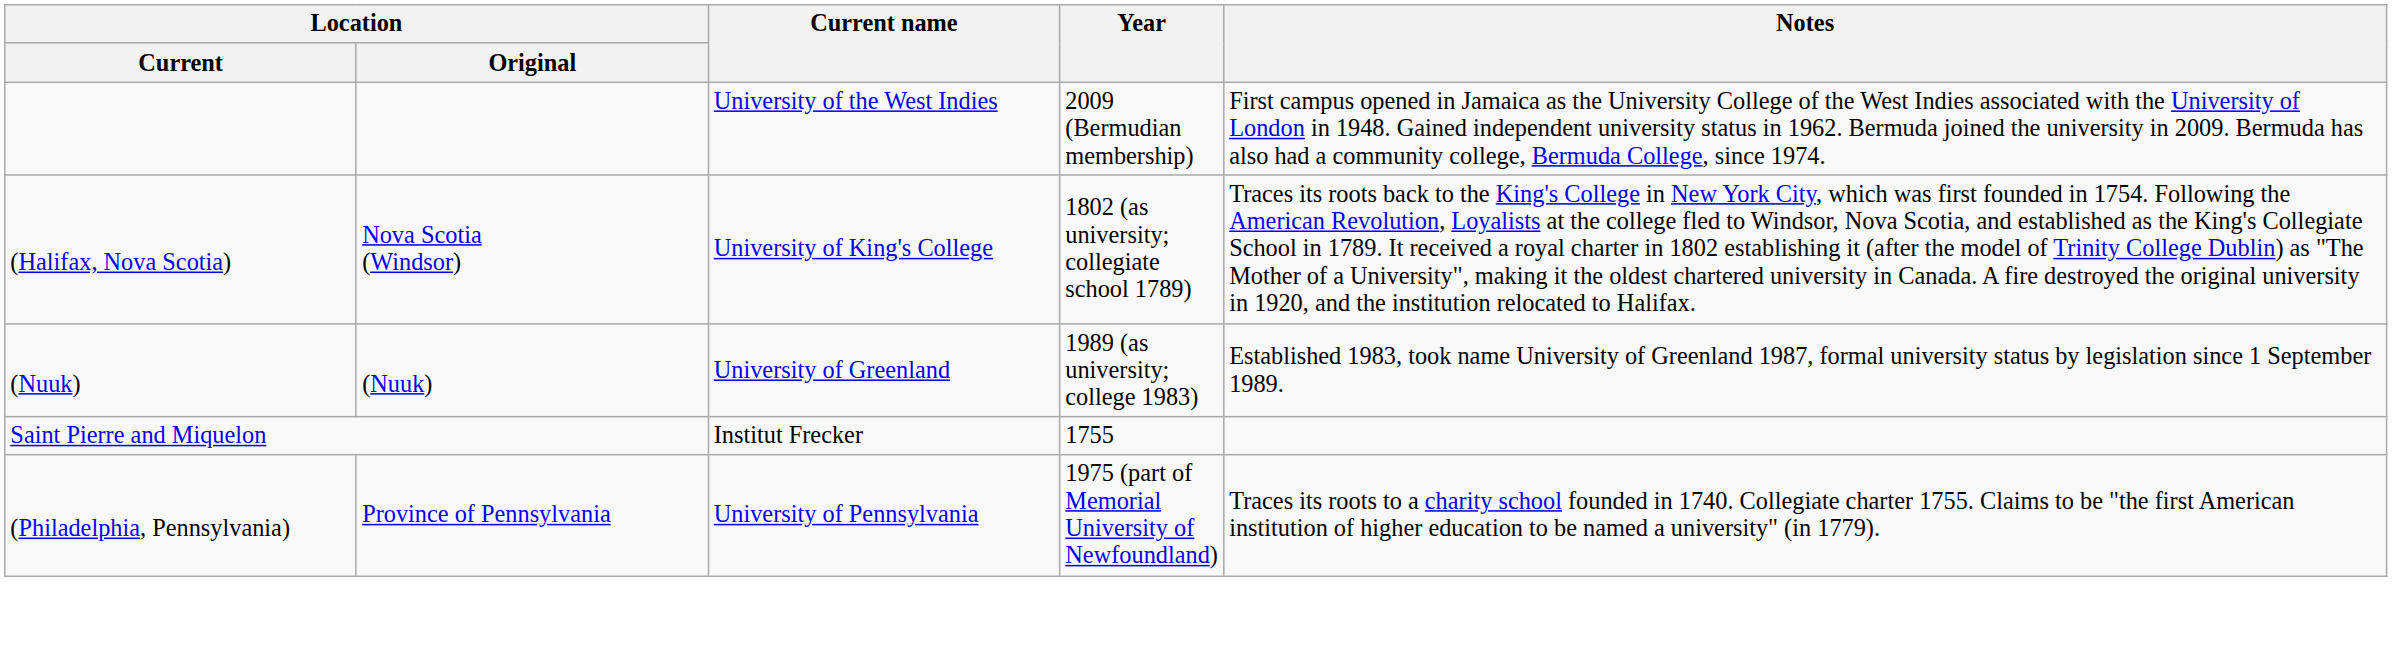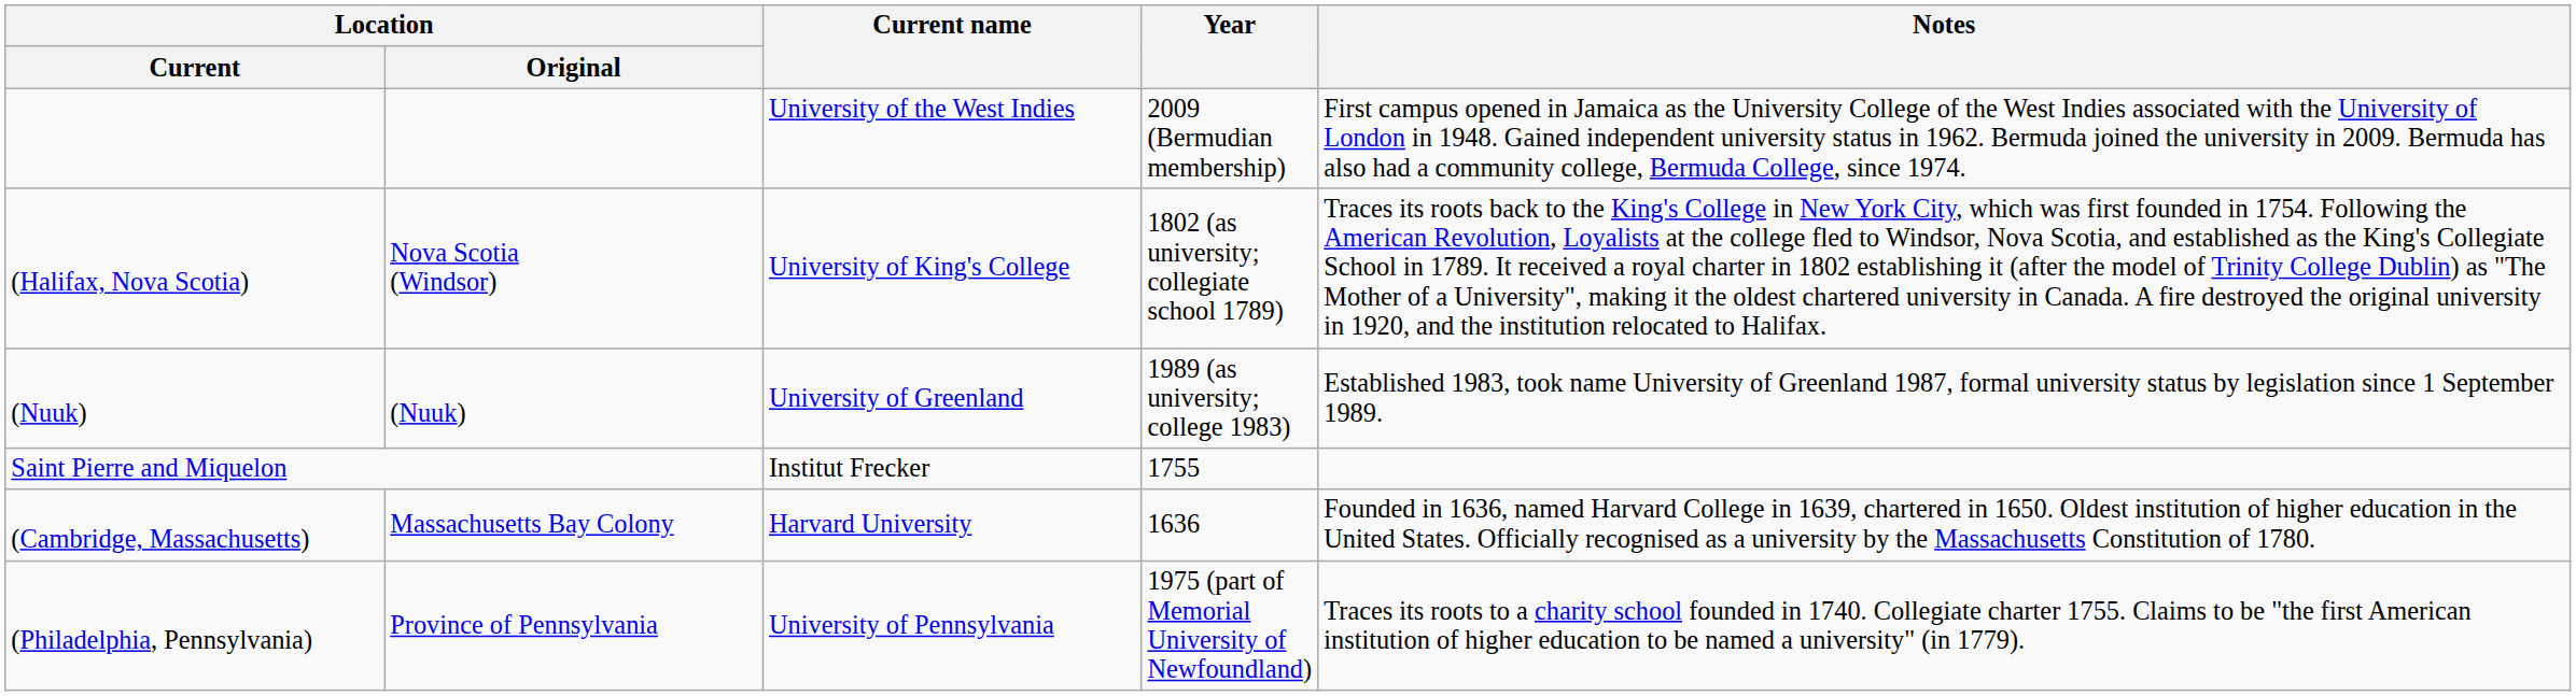+ row: (Cambridge, Massachusetts) | Massachusetts Bay Colony | Harvard University | 1636 | Founded in 1636, named Harvard College in 1639, chartered in 1650. Oldest institution of higher education in the United States. Officially recognised as a university by the Massachusetts Constitution of 1780.
